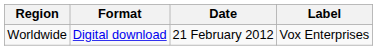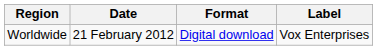columns swapped: Date <-> Format
